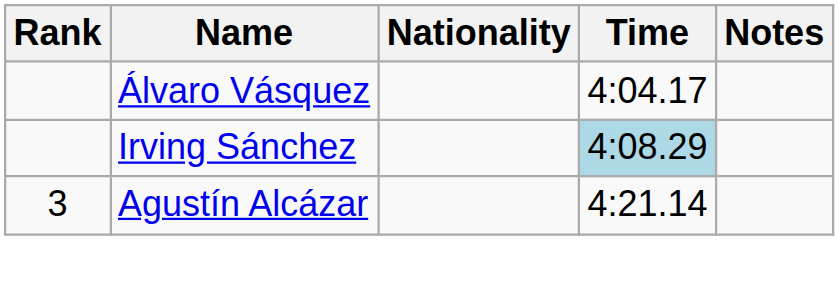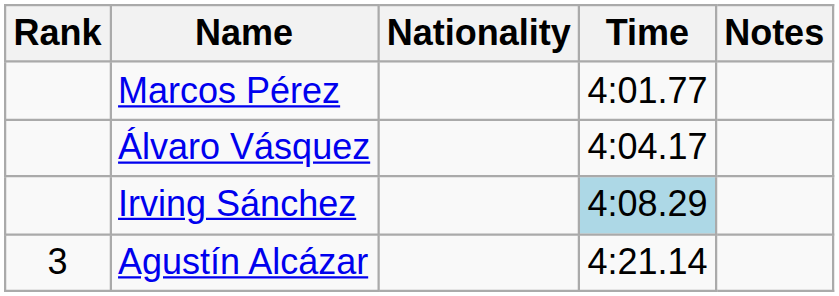+ row: Marcos Pérez | 4:01.77
